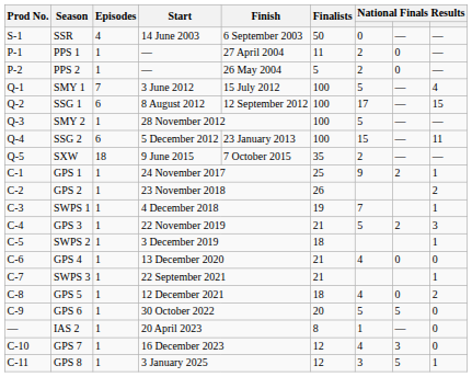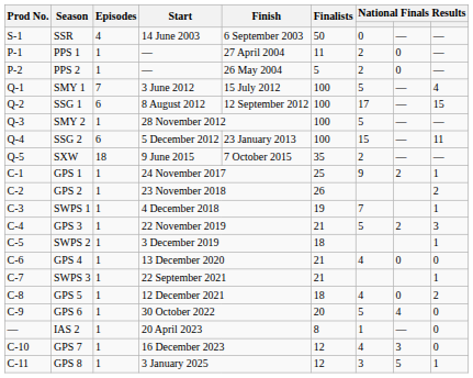GPS 6 | column 8: 5 -> 4
